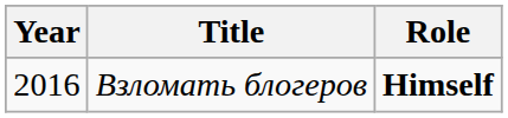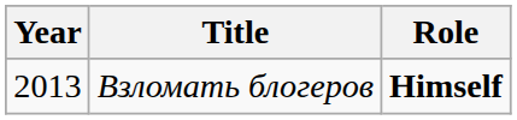Взломать блогеров | Year: 2016 -> 2013
